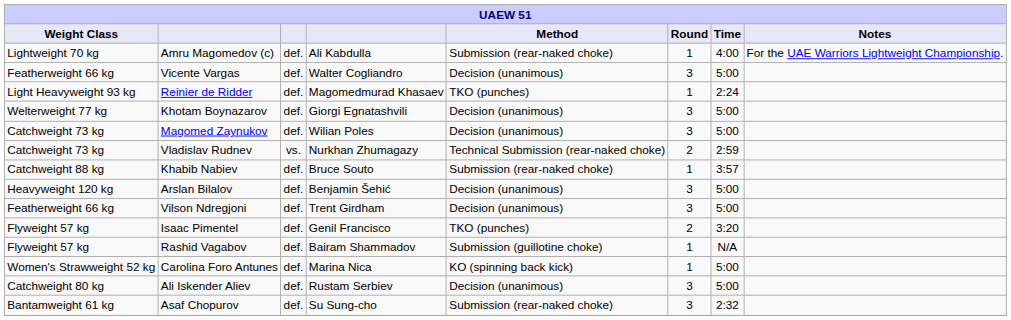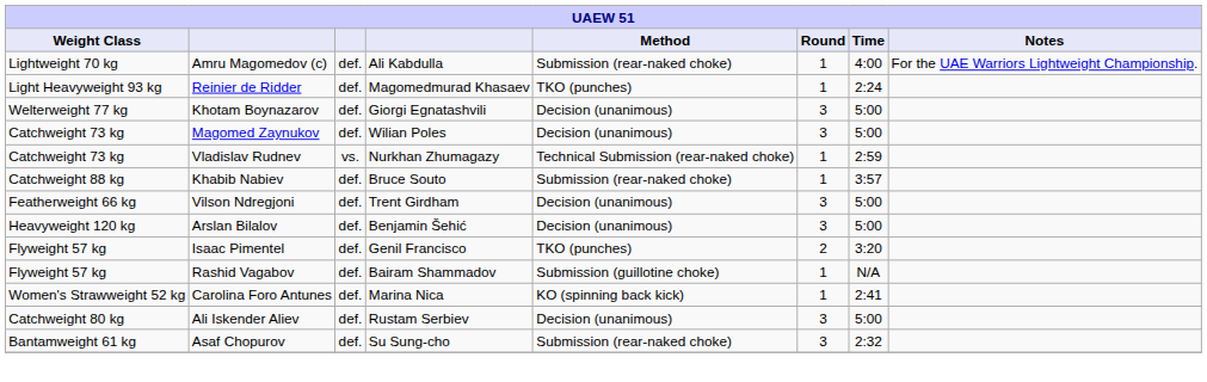- row: Featherweight 66 kg | Vicente Vargas | def. | Walter Cogliandro | Decision (unanimous) | 3 | 5:00
Vladislav Rudnev | Round: 2 -> 1
rows swapped: Vilson Ndregjoni <-> Arslan Bilalov
Carolina Foro Antunes | Time: 5:00 -> 2:41
